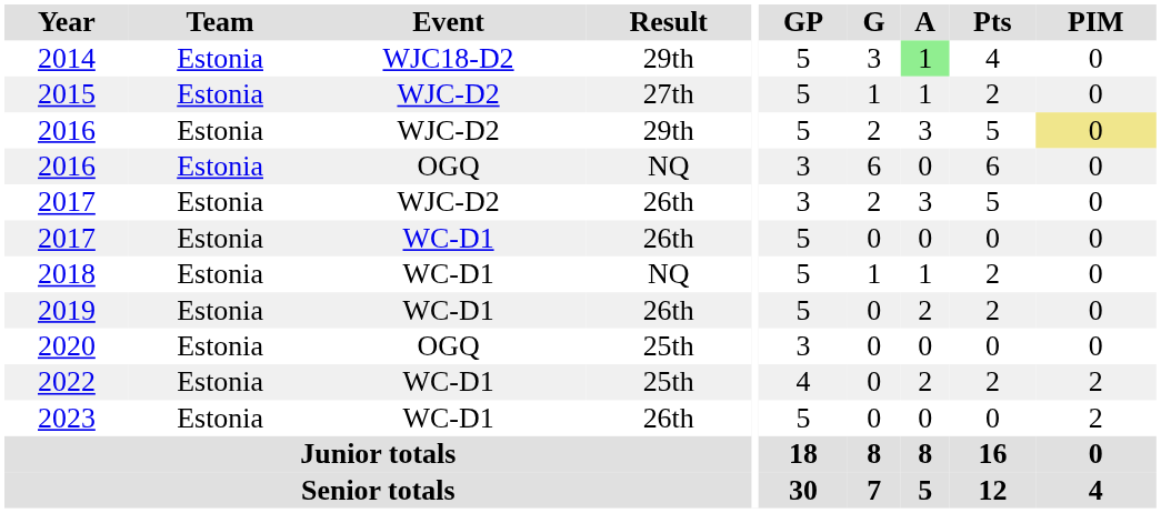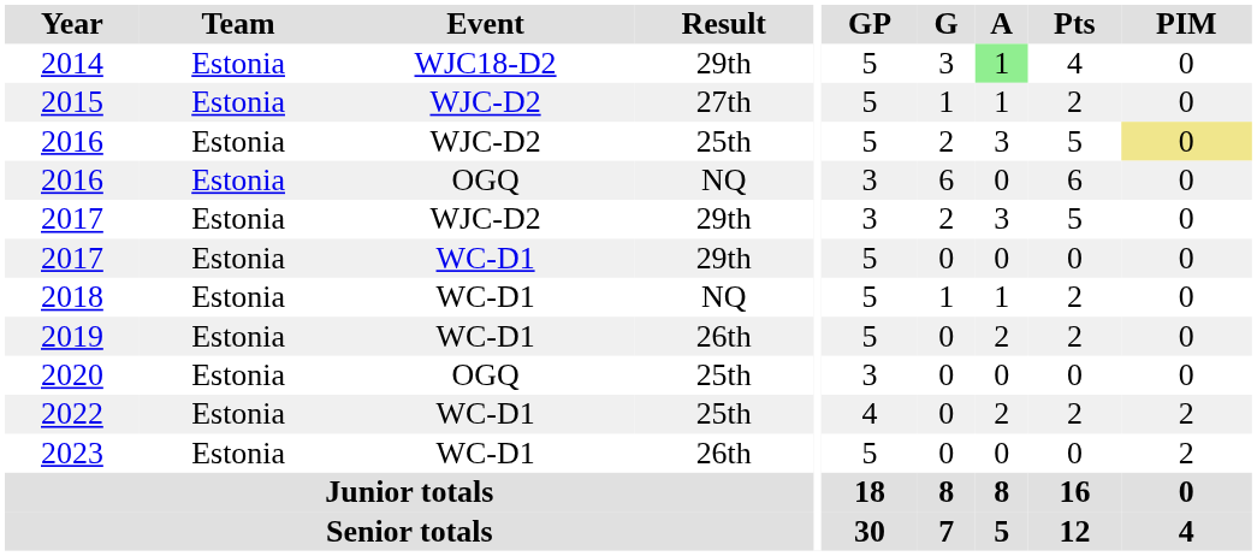2016 / WJC-D2 | Result: 29th -> 25th
2017 / WJC-D2 | Result: 26th -> 29th
2017 / WC-D1 | Result: 26th -> 29th
